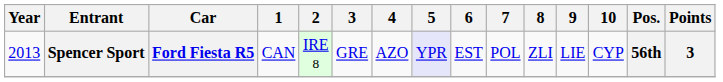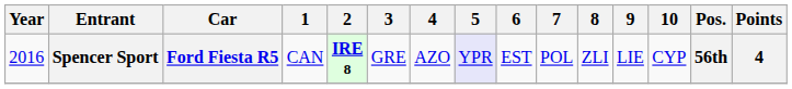Spencer Sport | Year: 2013 -> 2016
Spencer Sport | 2: normal -> bold
Spencer Sport | Points: 3 -> 4
